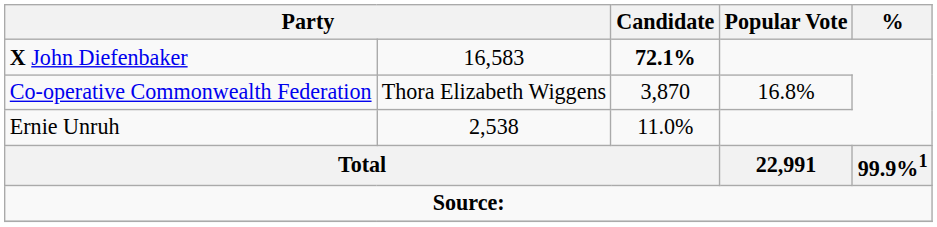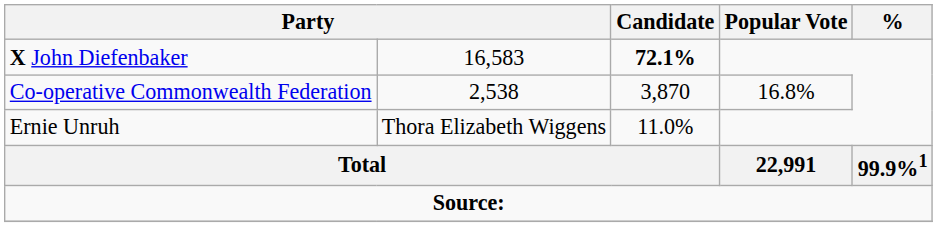Co-operative Commonwealth Federation | column 2: Thora Elizabeth Wiggens -> 2,538
Ernie Unruh | column 2: 2,538 -> Thora Elizabeth Wiggens
